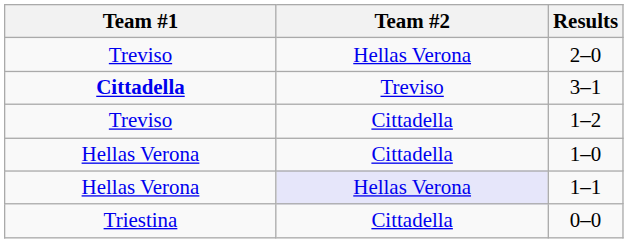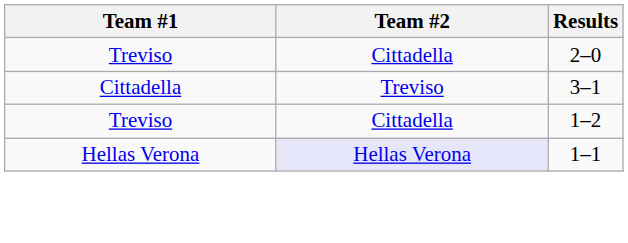2–0 | Team #2: Hellas Verona -> Cittadella
3–1 | Team #1: bold -> normal
- row: Hellas Verona | Cittadella | 1–0
- row: Triestina | Cittadella | 0–0
